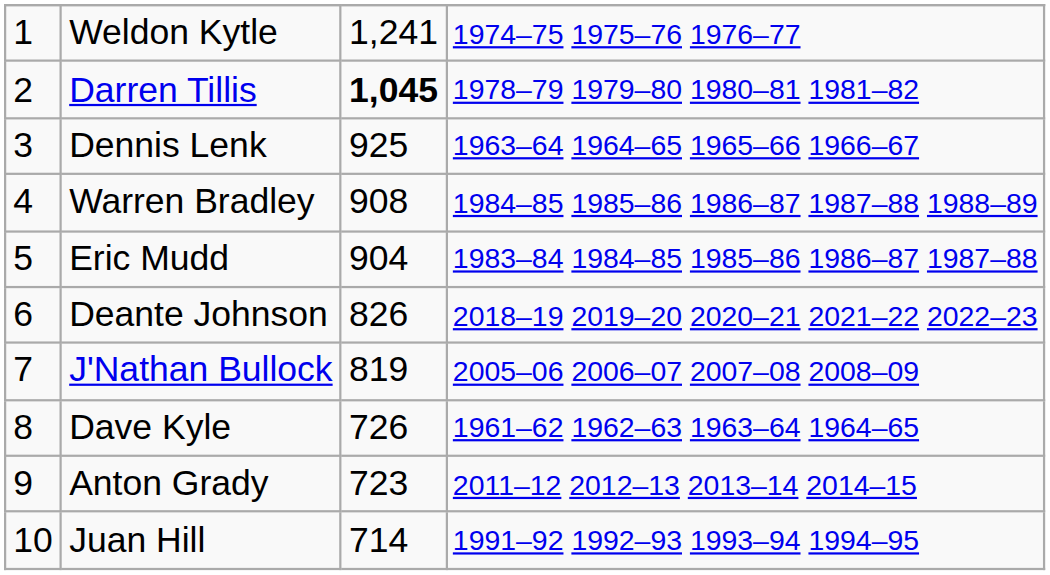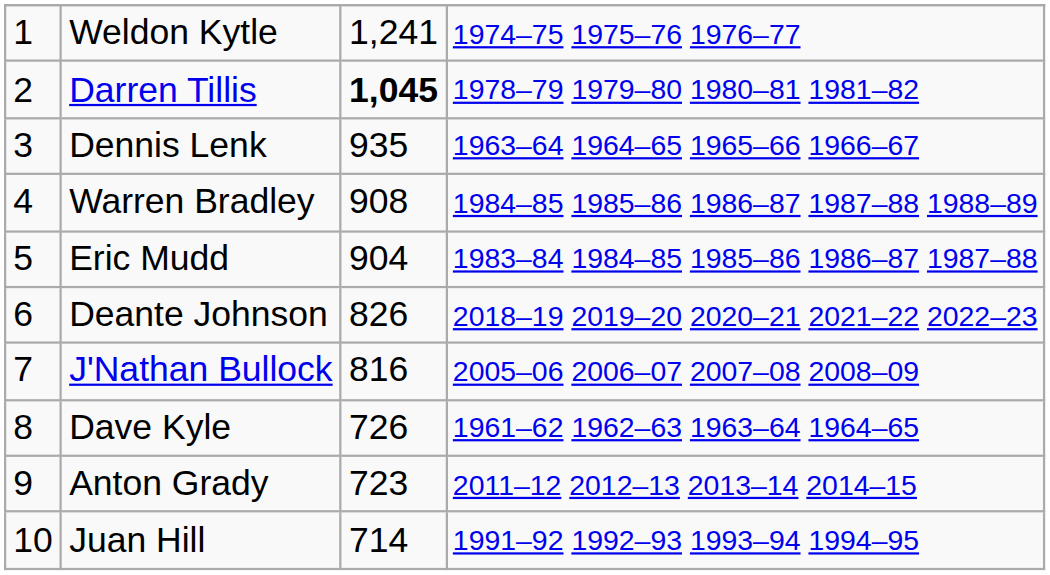Dennis Lenk | column 3: 925 -> 935
J'Nathan Bullock | column 3: 819 -> 816
